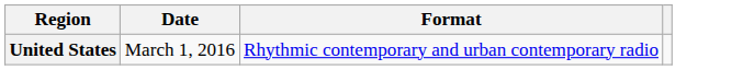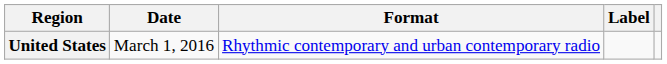+ column: Label
